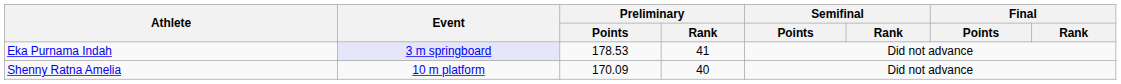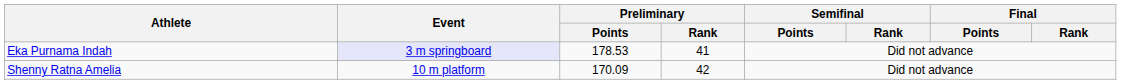Shenny Ratna Amelia | Preliminary / Rank: 40 -> 42
